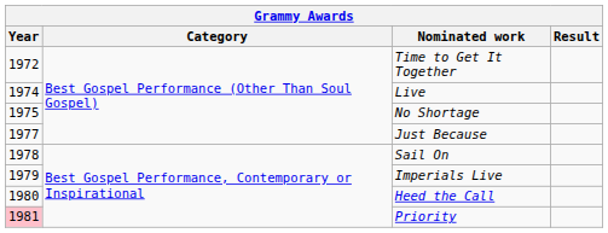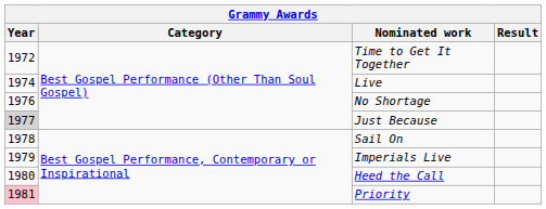No Shortage | Year: 1975 -> 1976
Just Because | Year: no background -> lightgrey background
